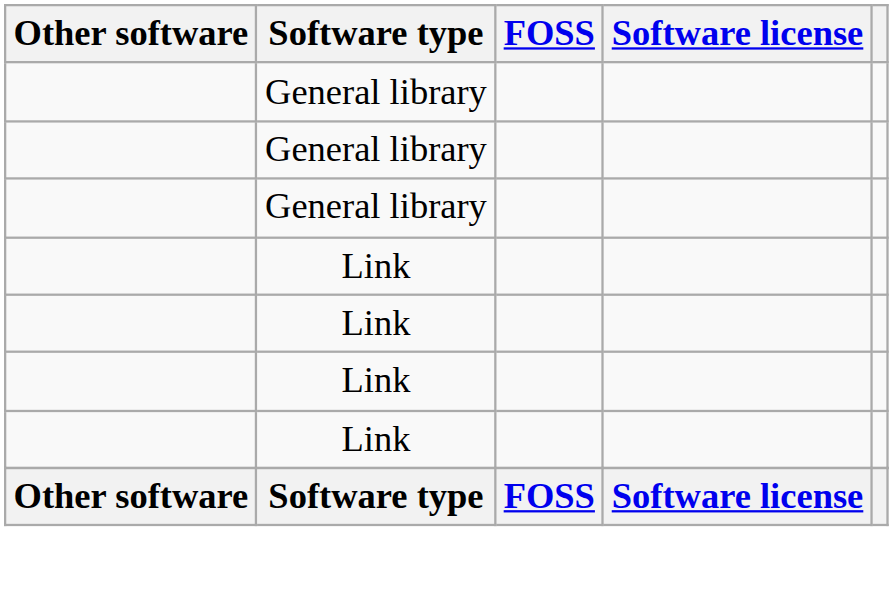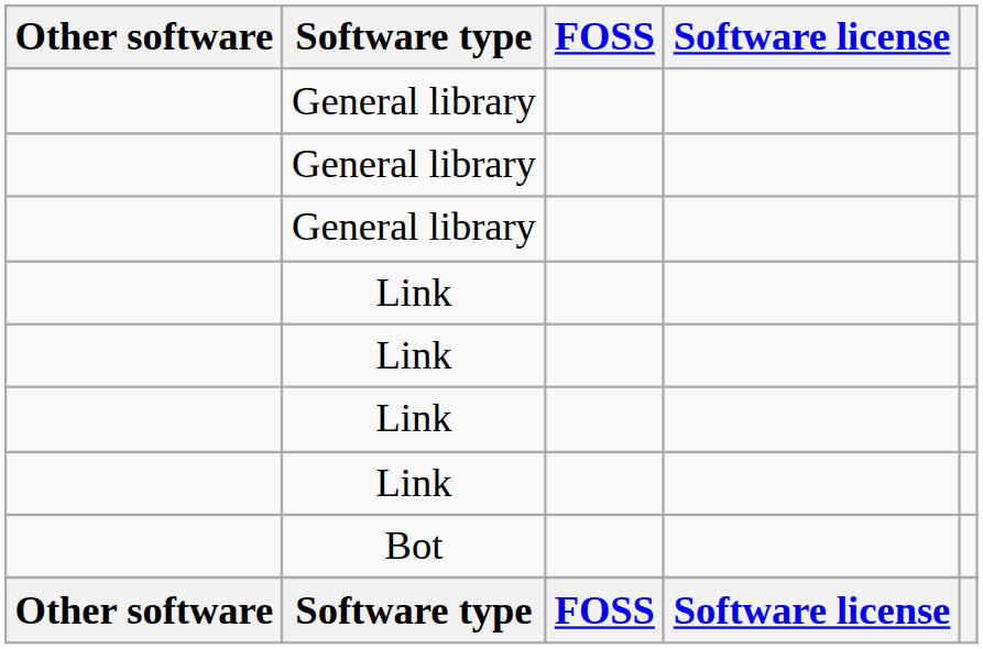+ row: Bot
